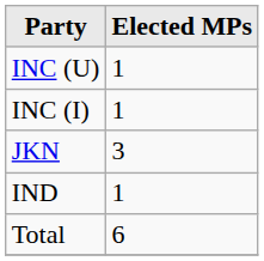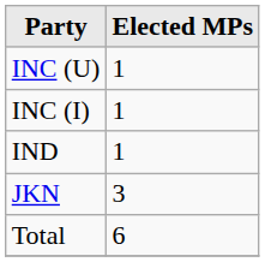rows swapped: JKN <-> IND
